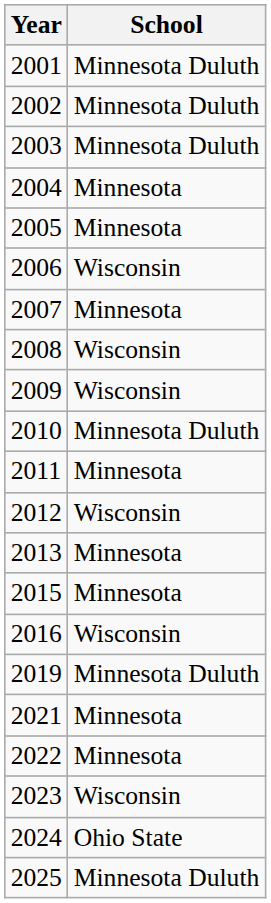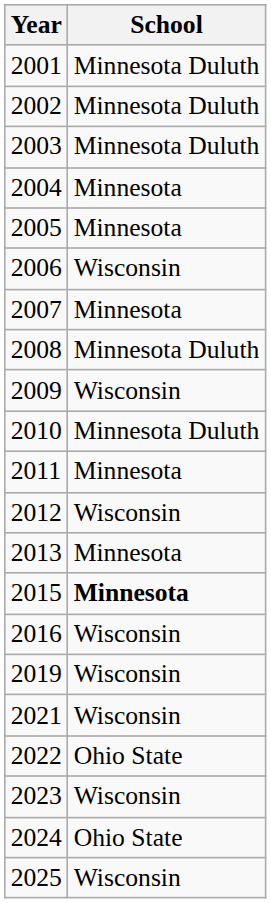2008 | School: Wisconsin -> Minnesota Duluth
2015 | School: normal -> bold
2019 | School: Minnesota Duluth -> Wisconsin
2021 | School: Minnesota -> Wisconsin
2022 | School: Minnesota -> Ohio State
2025 | School: Minnesota Duluth -> Wisconsin
